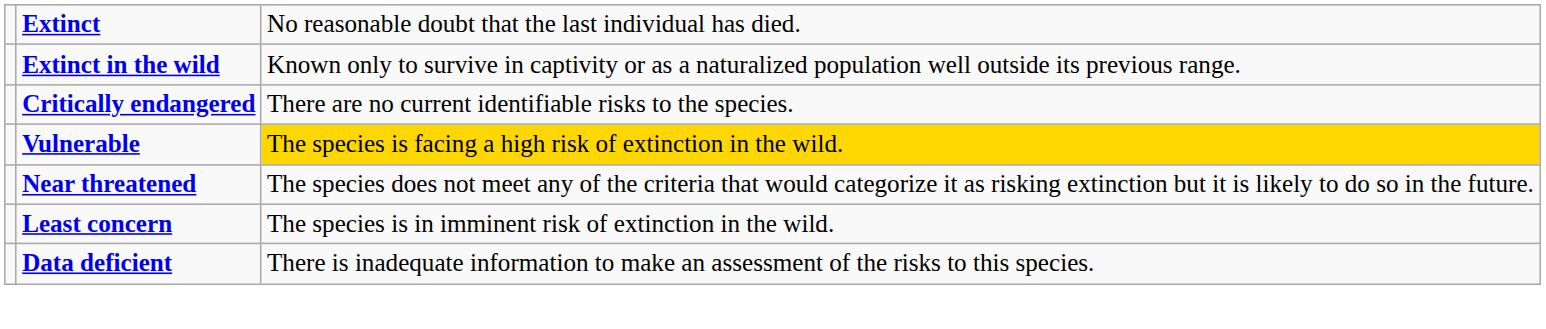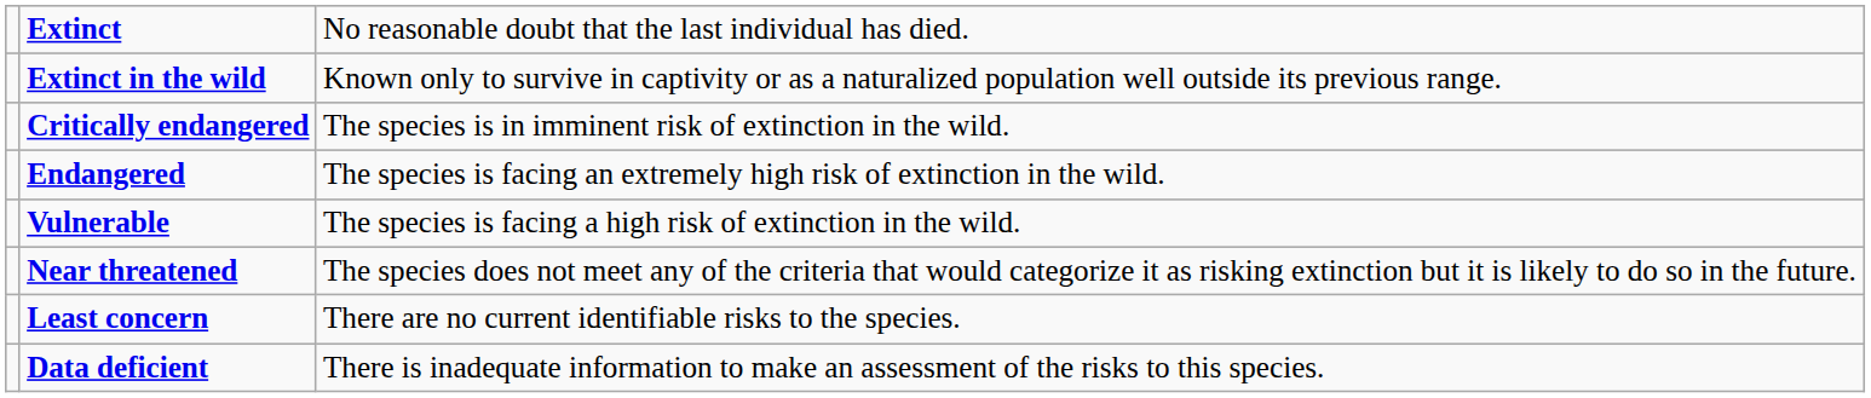Critically endangered | column 3: There are no current identifiable risks to the species. -> The species is in imminent risk of extinction in the wild.
+ row: Endangered | The species is facing an extremely high risk of extinction in the wild.
Vulnerable | column 3: gold background -> no background
Least concern | column 3: The species is in imminent risk of extinction in the wild. -> There are no current identifiable risks to the species.
